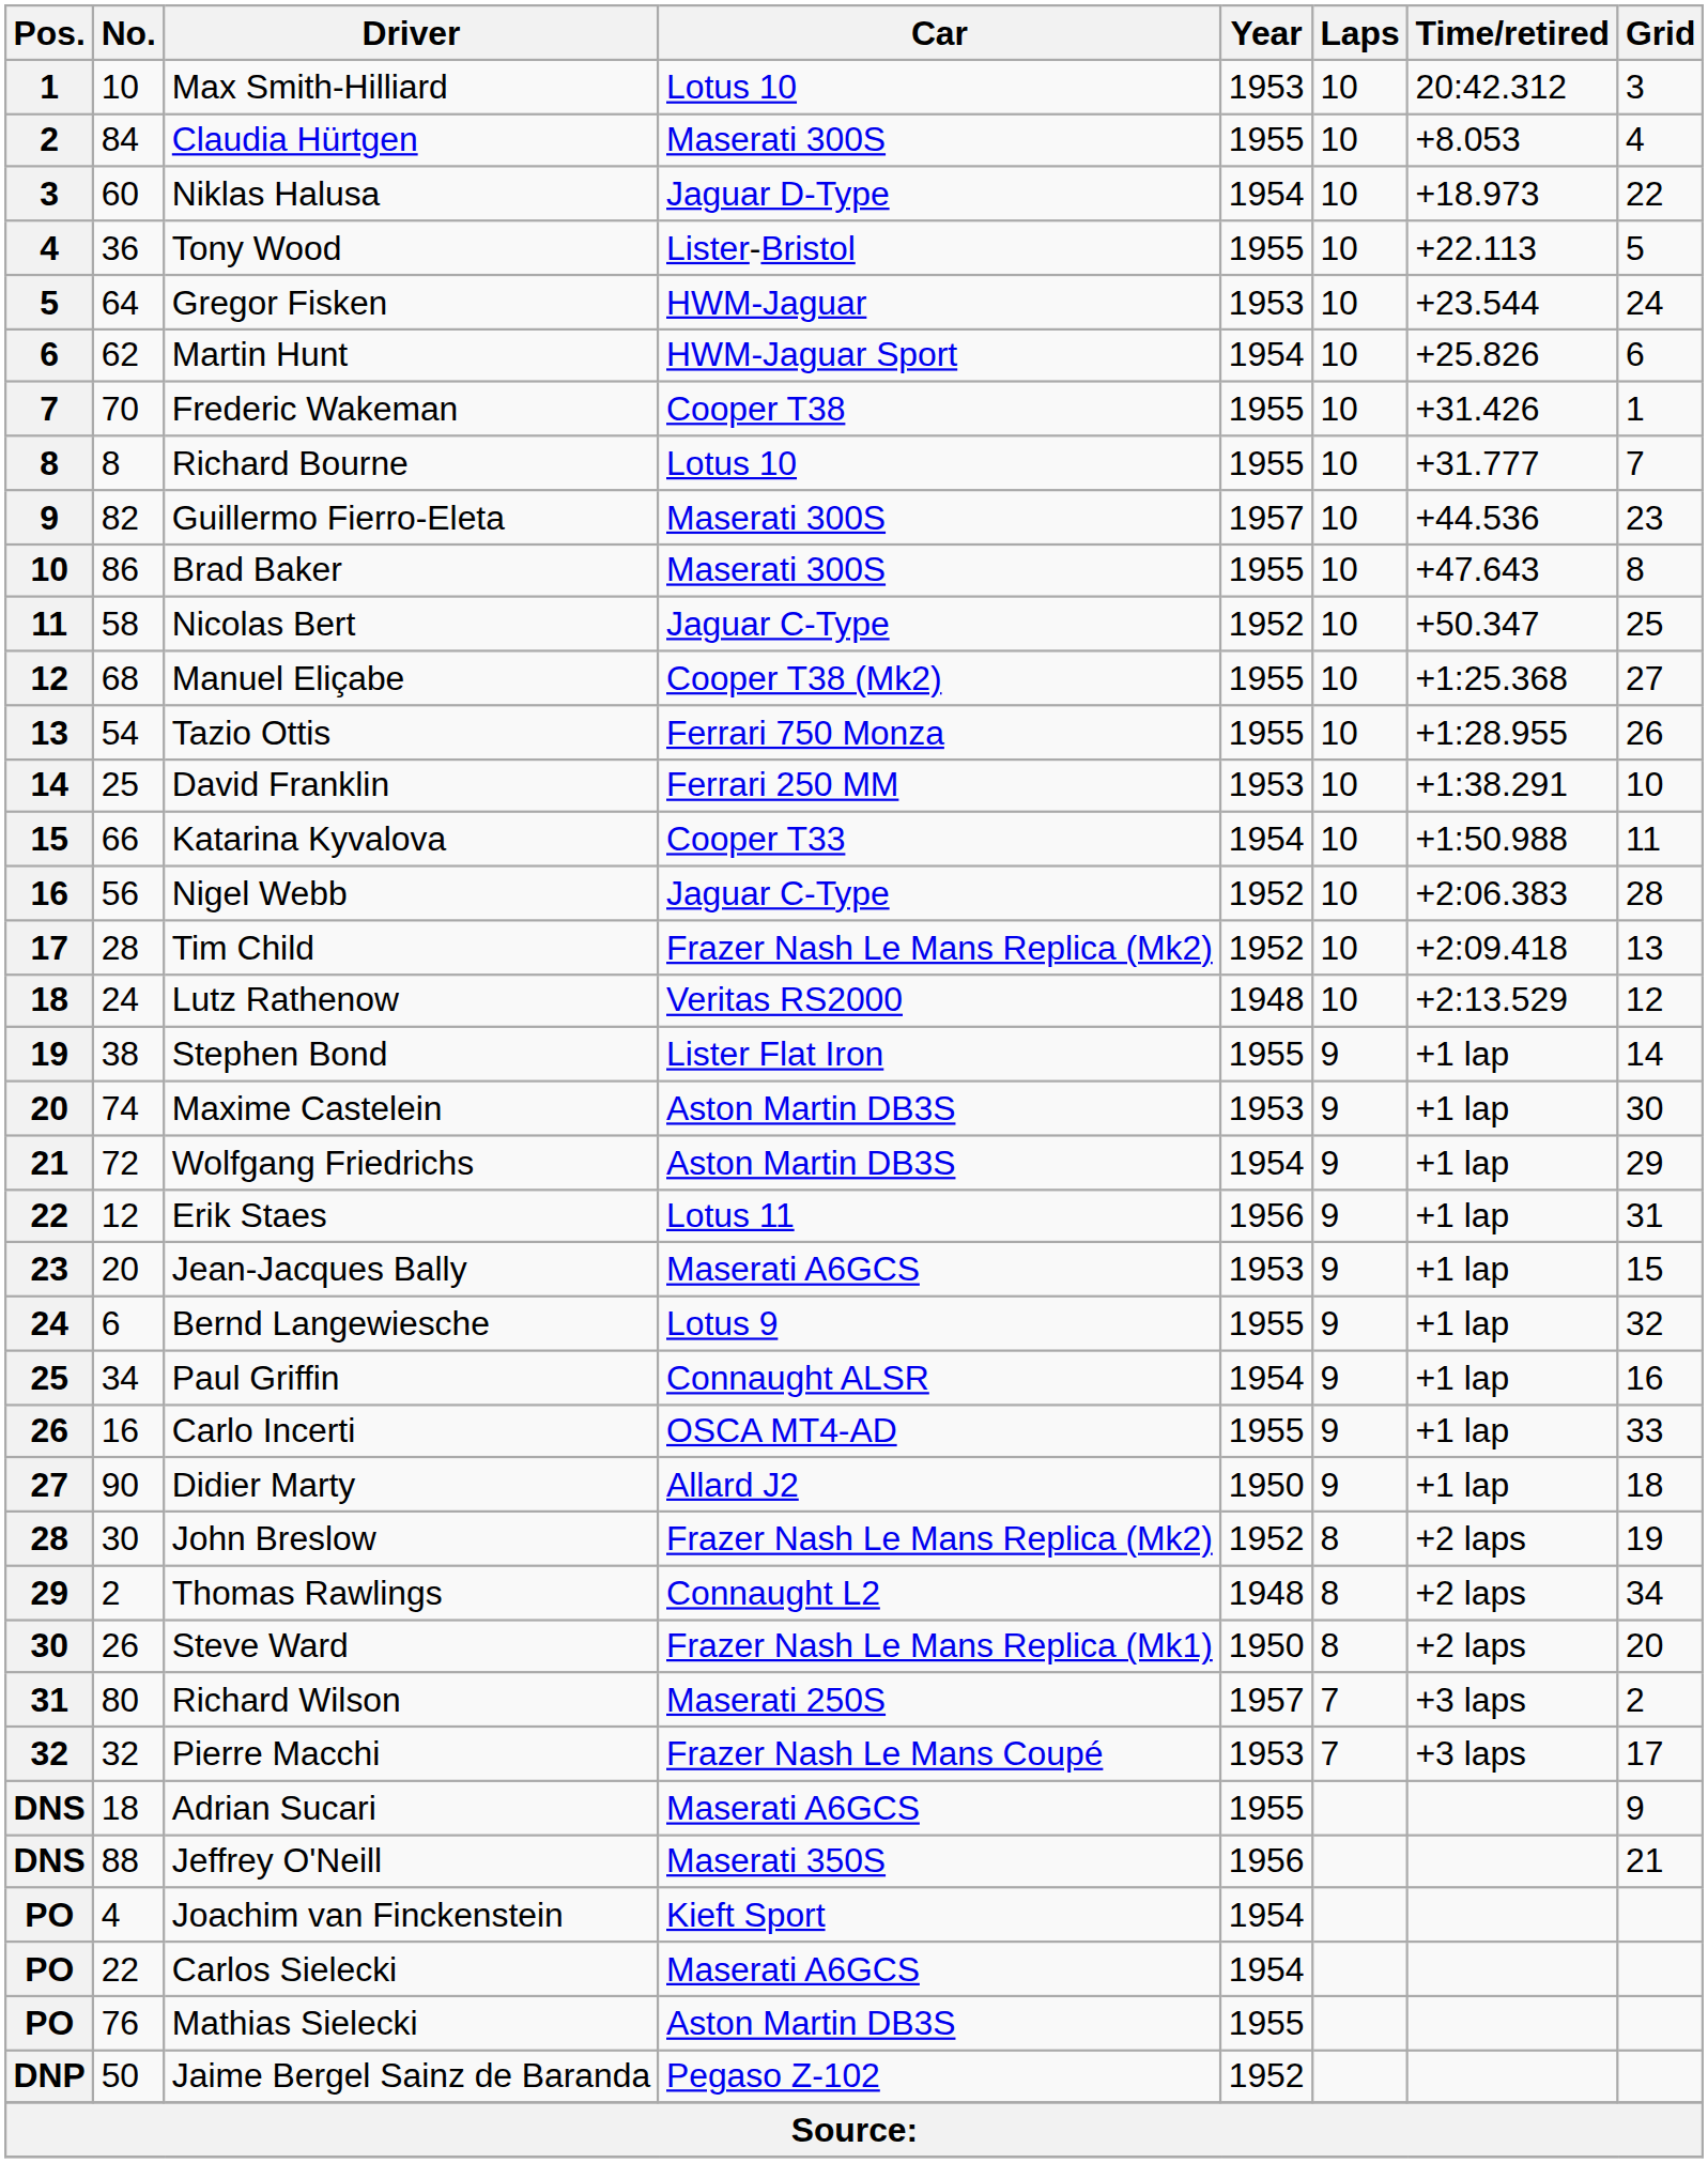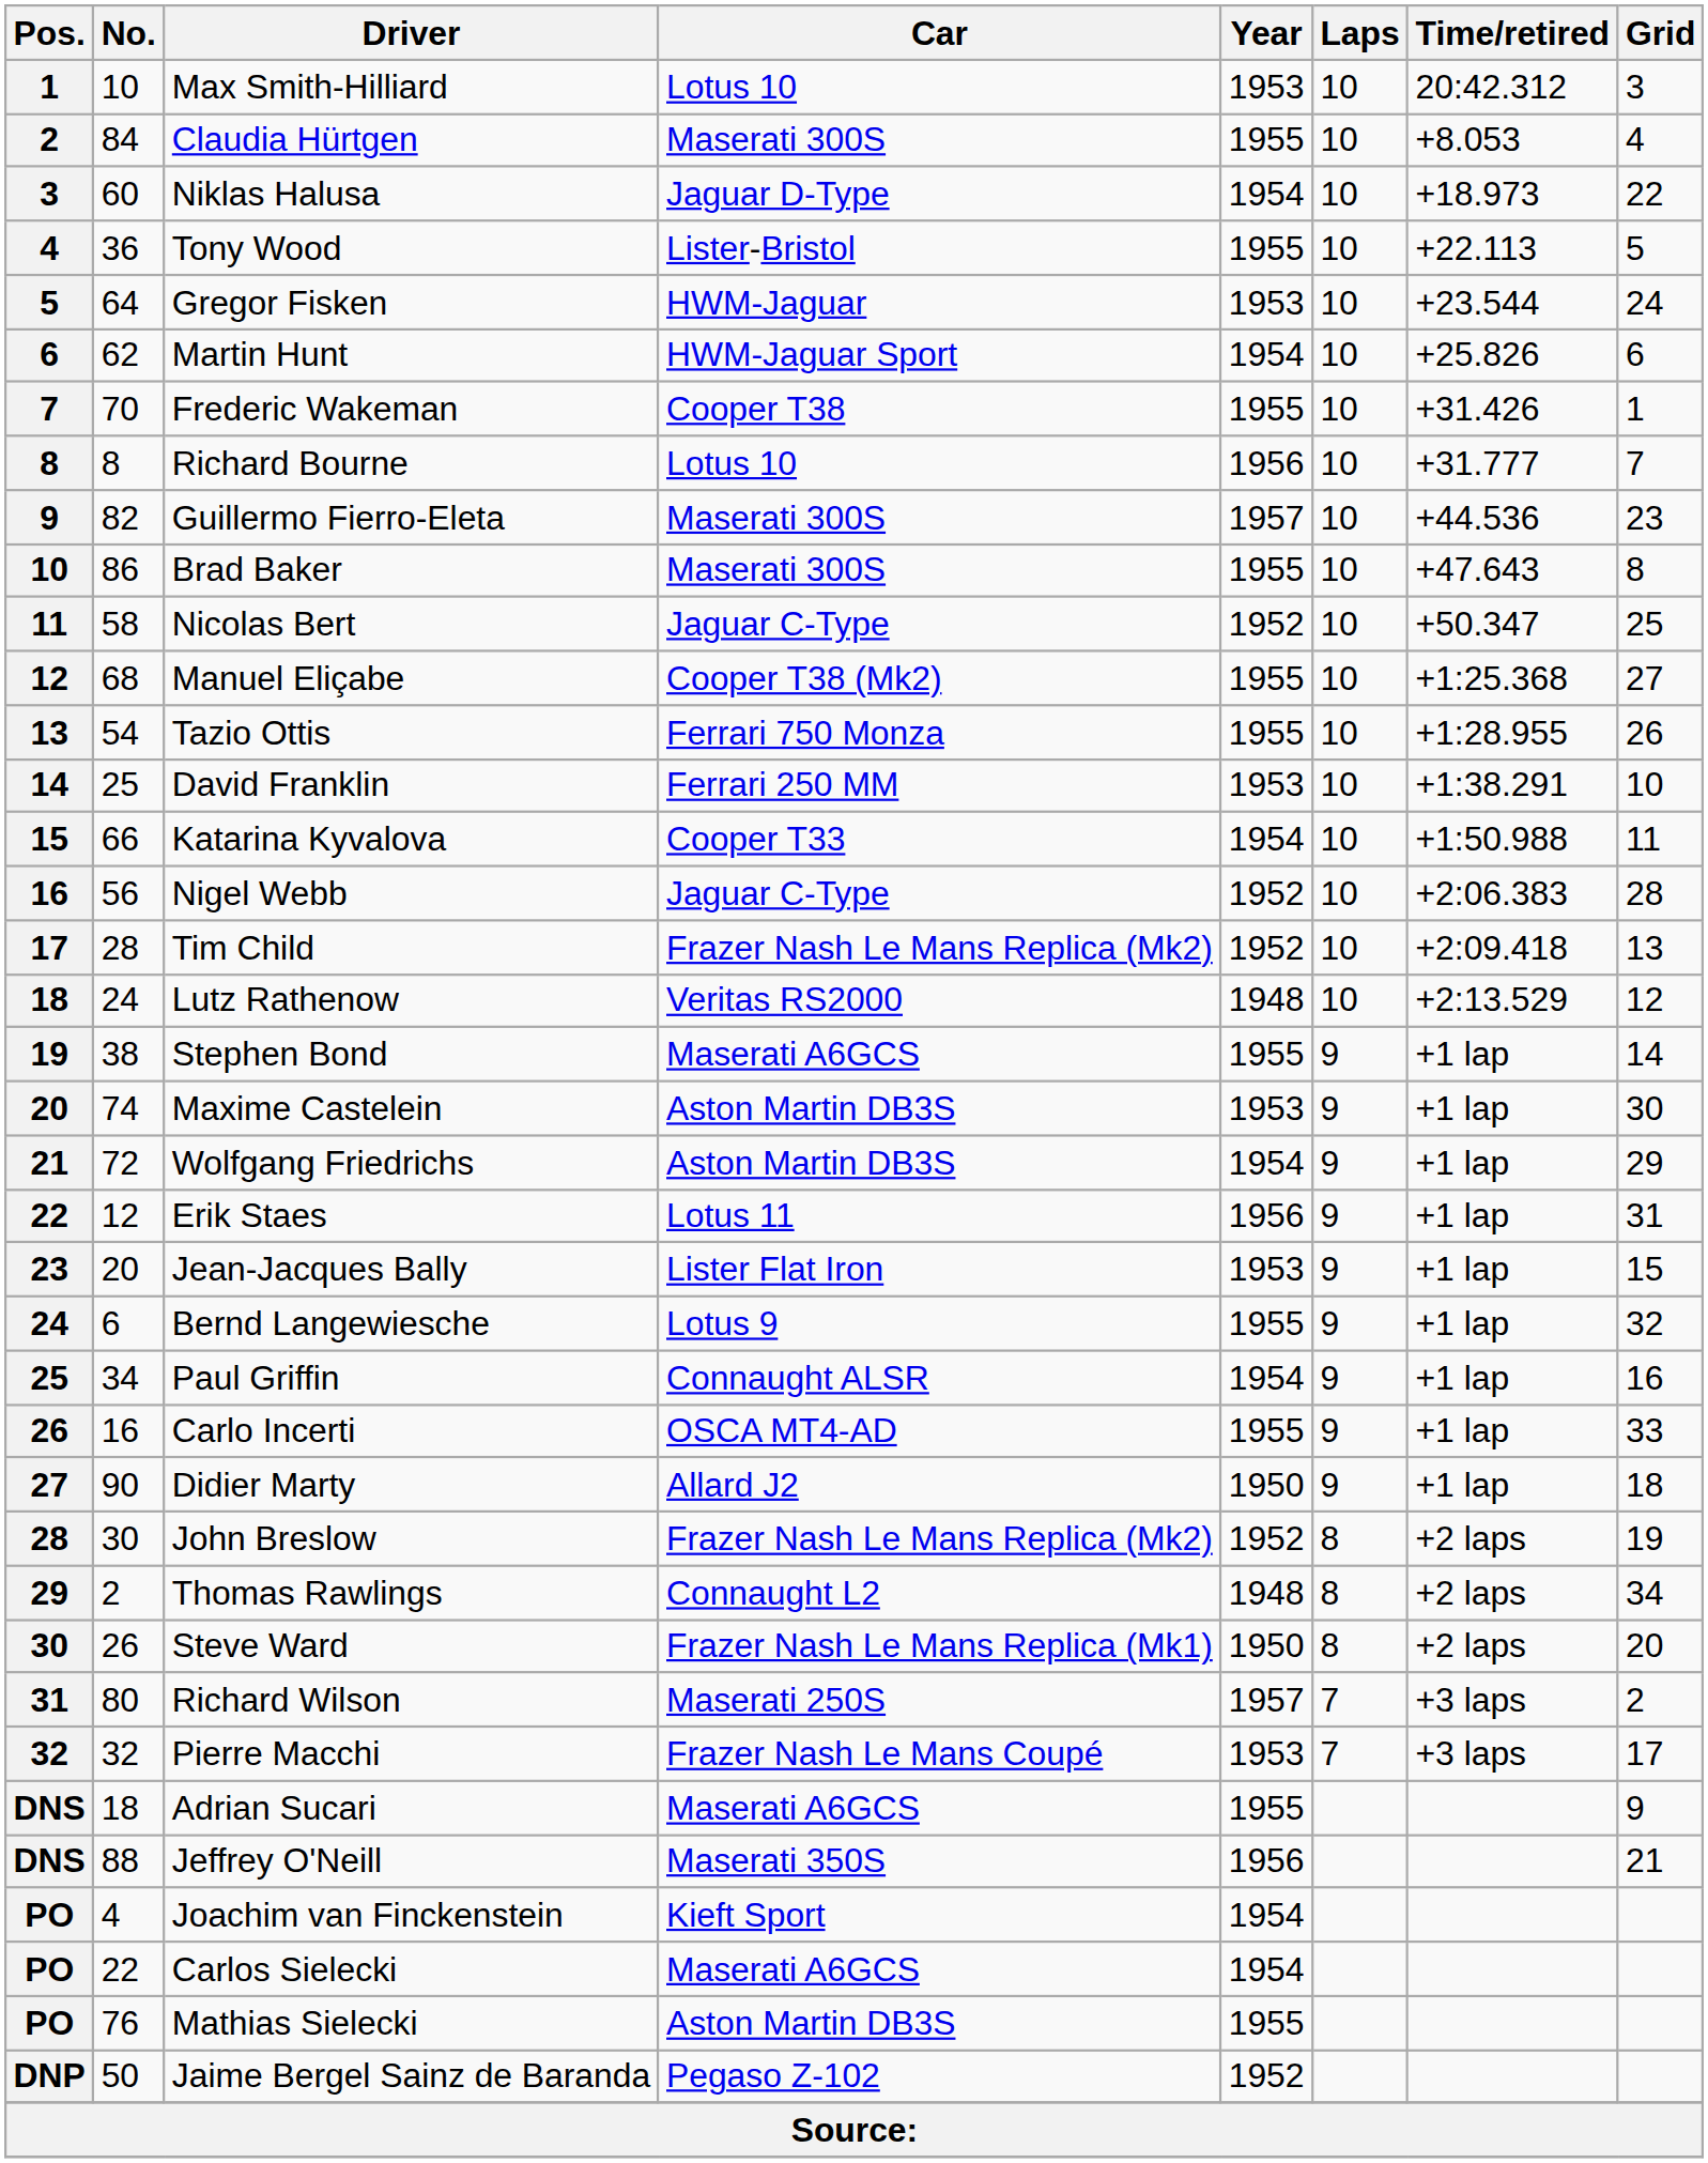Richard Bourne | Year: 1955 -> 1956
Stephen Bond | Car: Lister Flat Iron -> Maserati A6GCS
Jean-Jacques Bally | Car: Maserati A6GCS -> Lister Flat Iron
